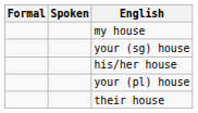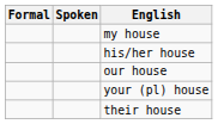- row: your (sg) house
+ row: our house
